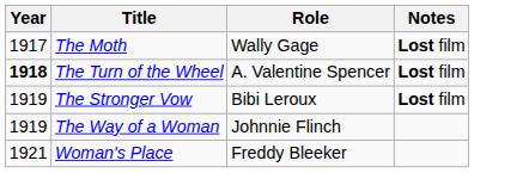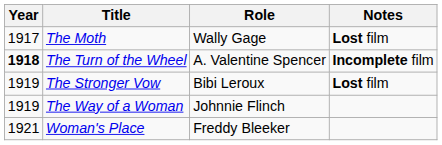The Turn of the Wheel | Notes: Lost film -> Incomplete film
